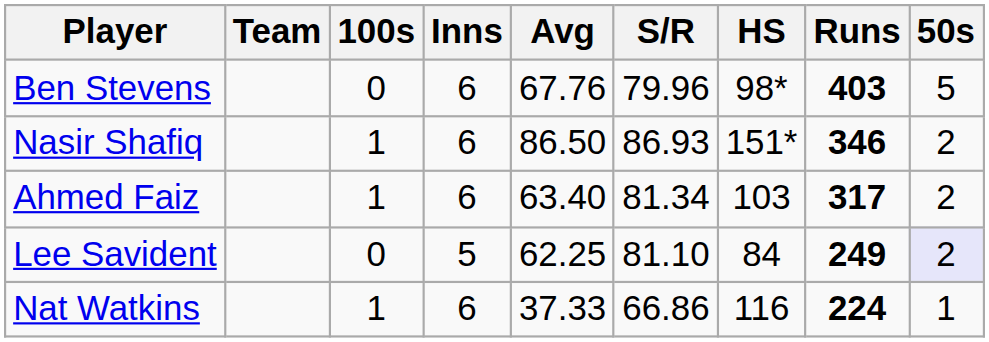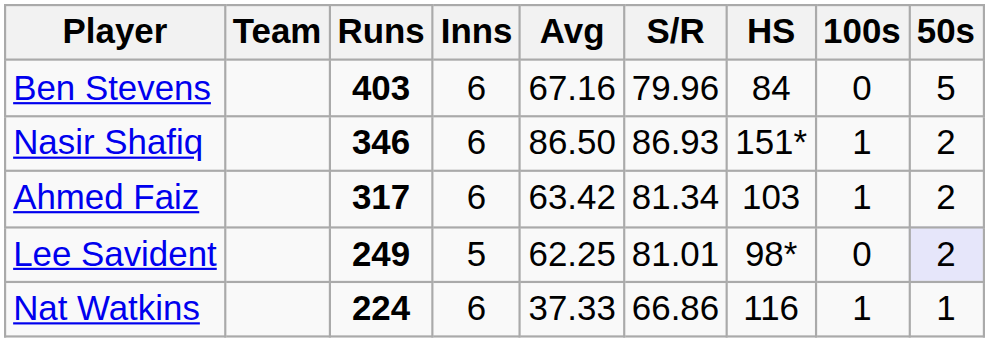columns swapped: Runs <-> 100s
Ben Stevens | Avg: 67.76 -> 67.16
Ben Stevens | HS: 98* -> 84
Ahmed Faiz | Avg: 63.40 -> 63.42
Lee Savident | S/R: 81.10 -> 81.01
Lee Savident | HS: 84 -> 98*
